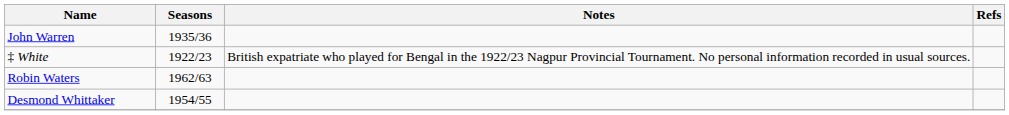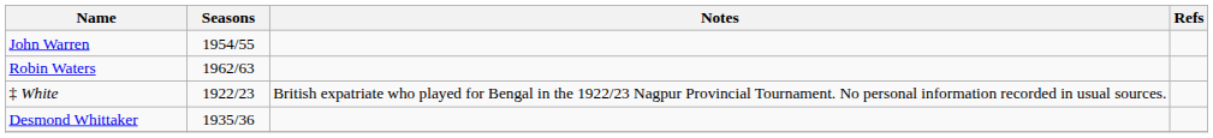John Warren | Seasons: 1935/36 -> 1954/55
rows swapped: Robin Waters <-> ‡ White
Desmond Whittaker | Seasons: 1954/55 -> 1935/36
